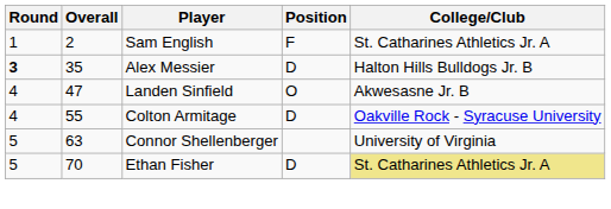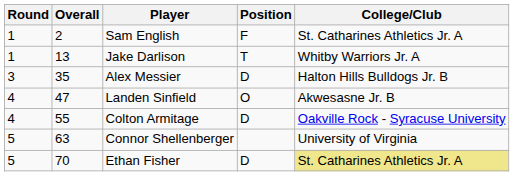+ row: 1 | 13 | Jake Darlison | T | Whitby Warriors Jr. A
Alex Messier | Round: bold -> normal
